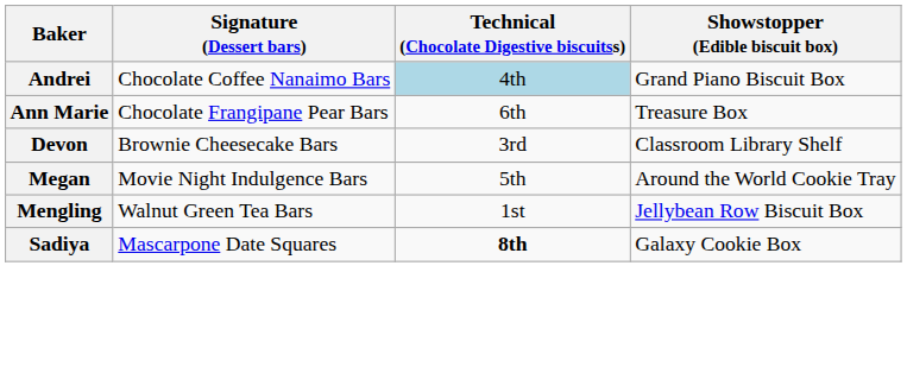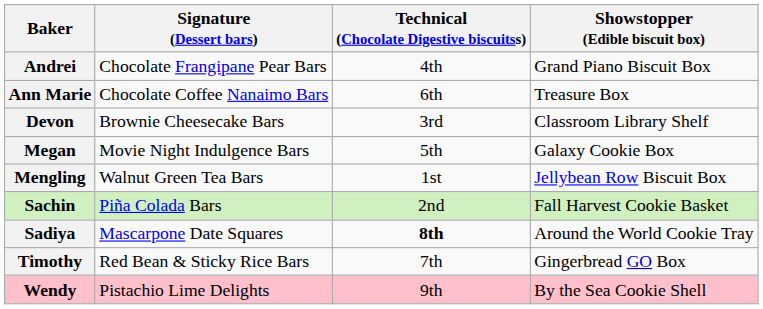Andrei | Signature (Dessert bars): Chocolate Coffee Nanaimo Bars -> Chocolate Frangipane Pear Bars
Andrei | Technical (Chocolate Digestive biscuitss): lightblue background -> no background
Ann Marie | Signature (Dessert bars): Chocolate Frangipane Pear Bars -> Chocolate Coffee Nanaimo Bars
Megan | Showstopper (Edible biscuit box): Around the World Cookie Tray -> Galaxy Cookie Box
+ row: Sachin | Piña Colada Bars | 2nd | Fall Harvest Cookie Basket
Sadiya | Showstopper (Edible biscuit box): Galaxy Cookie Box -> Around the World Cookie Tray
+ row: Timothy | Red Bean & Sticky Rice Bars | 7th | Gingerbread GO Box
+ row: Wendy | Pistachio Lime Delights | 9th | By the Sea Cookie Shell
